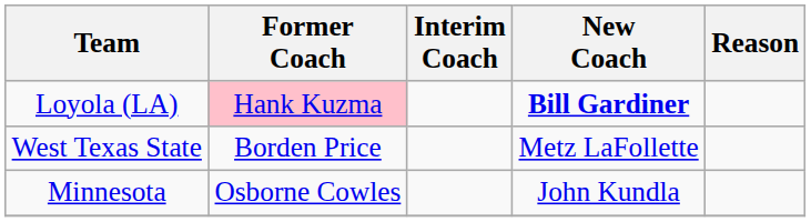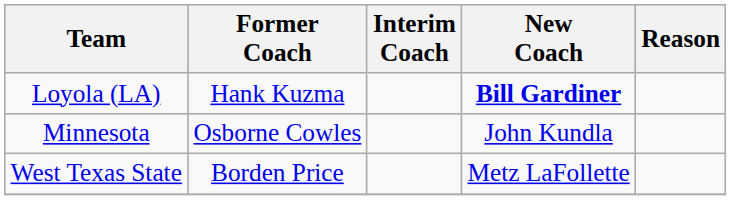Loyola (LA) | Former Coach: pink background -> no background
rows swapped: Minnesota <-> West Texas State
